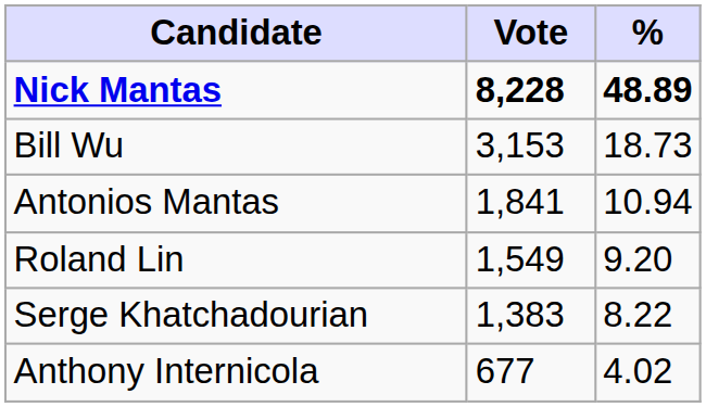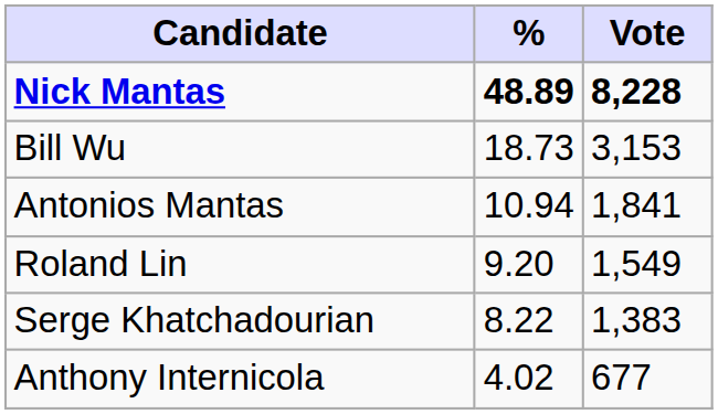columns swapped: Vote <-> %
